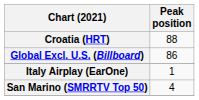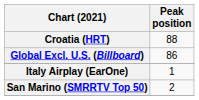San Marino (SMRRTV Top 50) | Peak position: 4 -> 2
